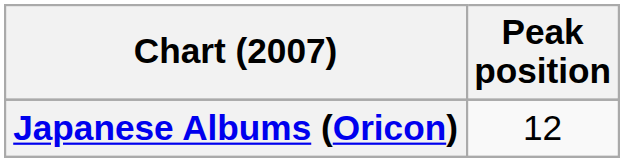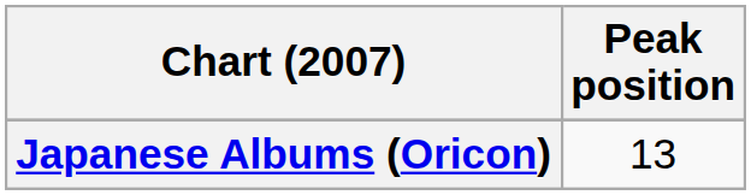Japanese Albums (Oricon) | Peak position: 12 -> 13
